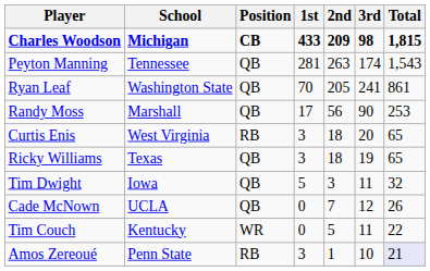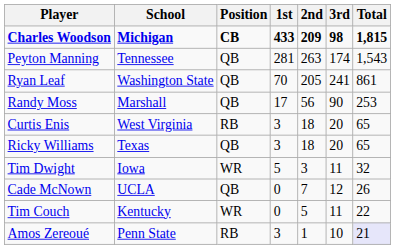Ricky Williams | 3rd: 19 -> 20
Tim Dwight | Position: QB -> WR
